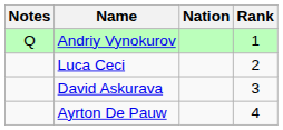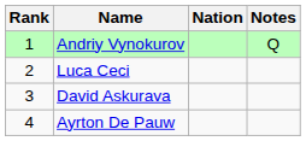columns swapped: Rank <-> Notes
